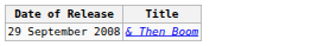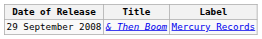+ column: Label | Mercury Records
